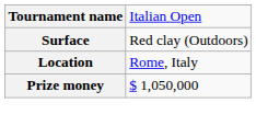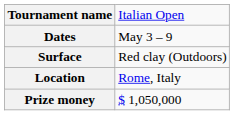+ row: Dates | May 3 – 9
